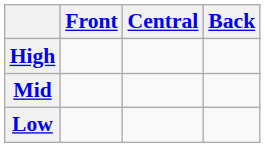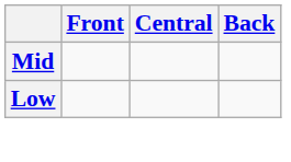- row: High
